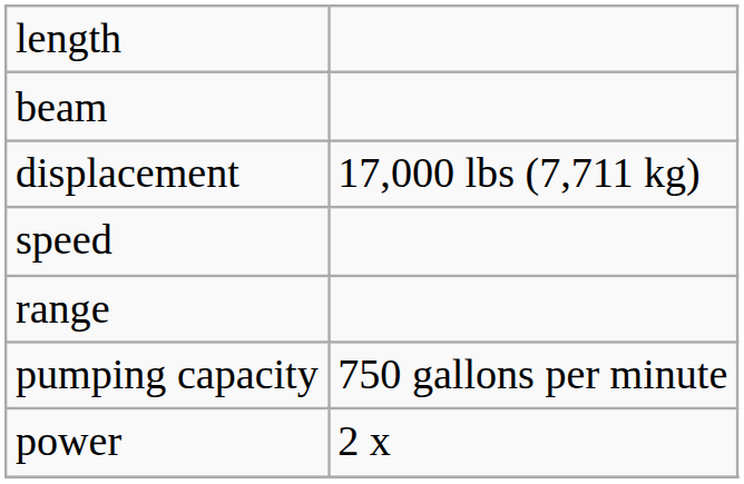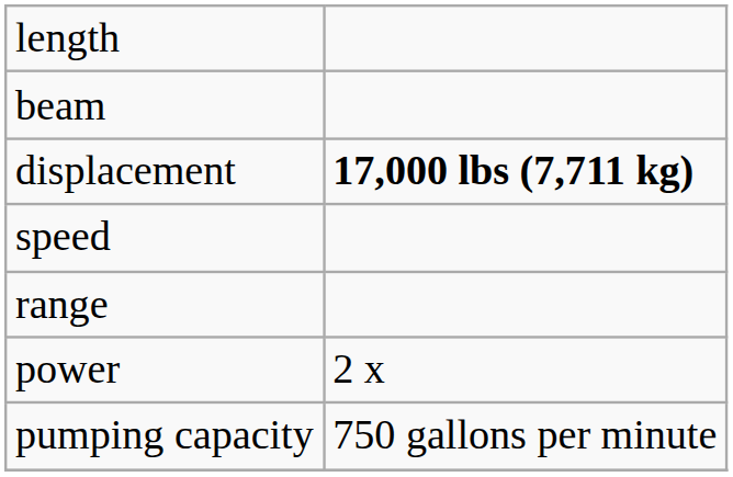displacement | column 2: normal -> bold
rows swapped: power <-> pumping capacity
